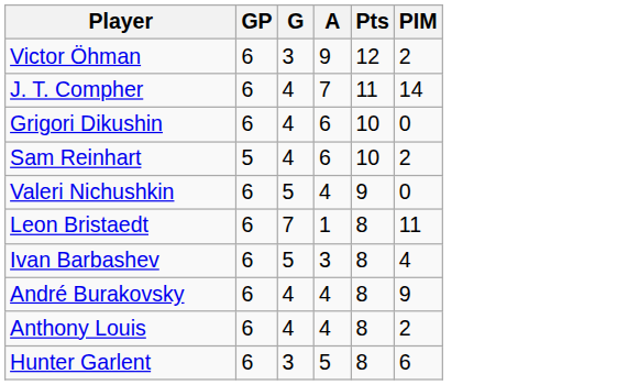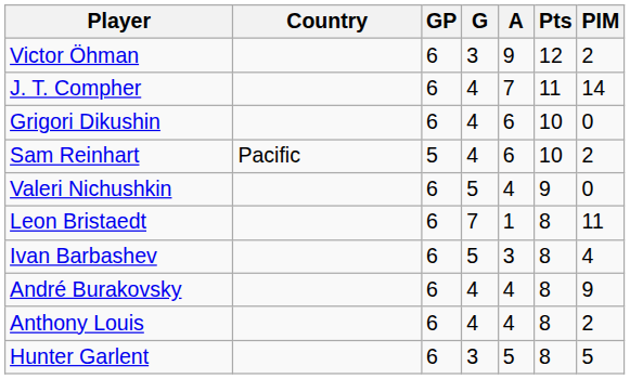+ column: Country | Pacific
Hunter Garlent | PIM: 6 -> 5
